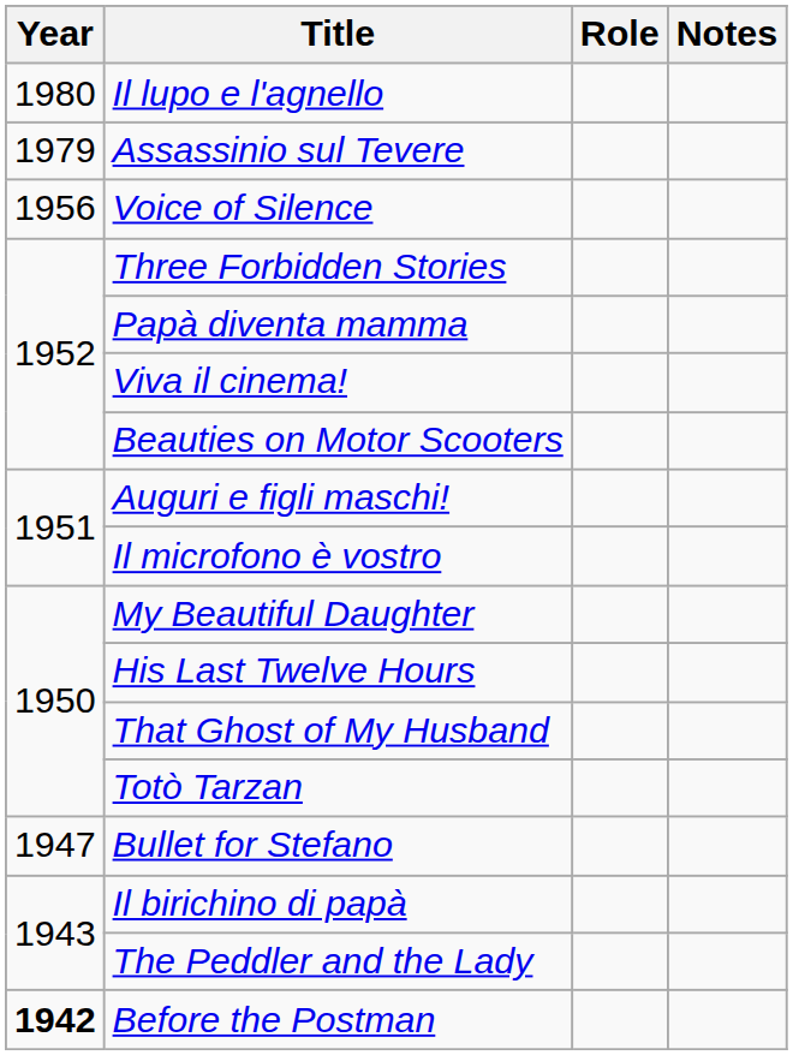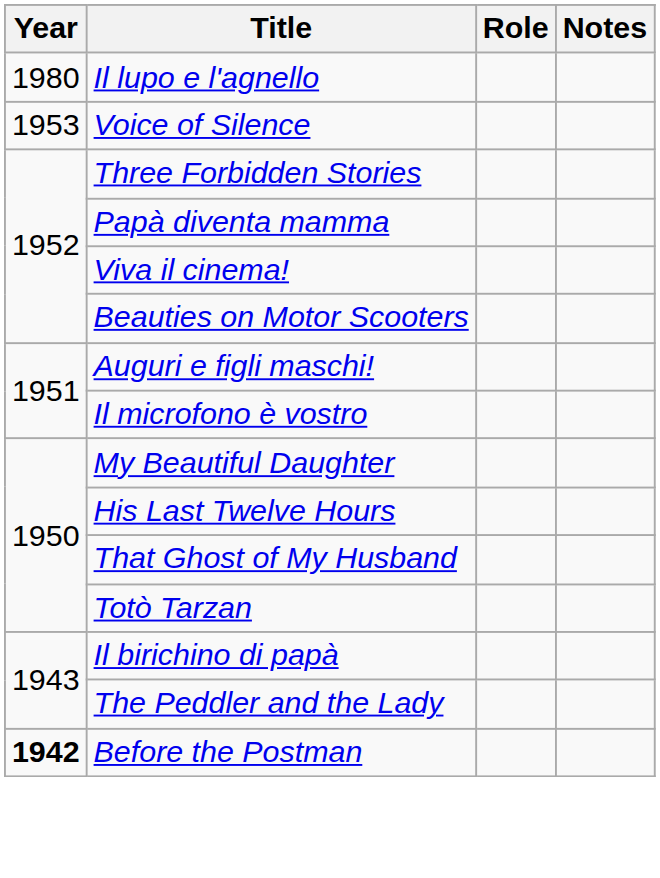- row: 1979 | Assassinio sul Tevere
Voice of Silence | Year: 1956 -> 1953
- row: 1947 | Bullet for Stefano
